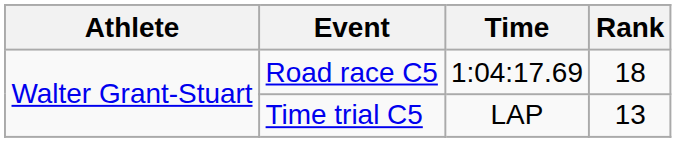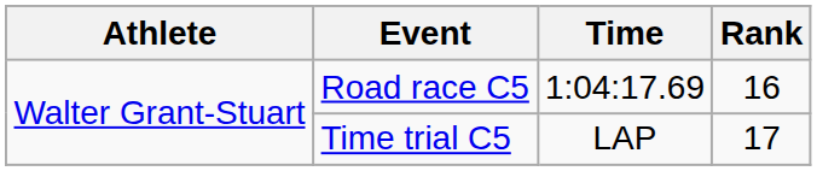Road race C5 | Rank: 18 -> 16
Time trial C5 | Rank: 13 -> 17
